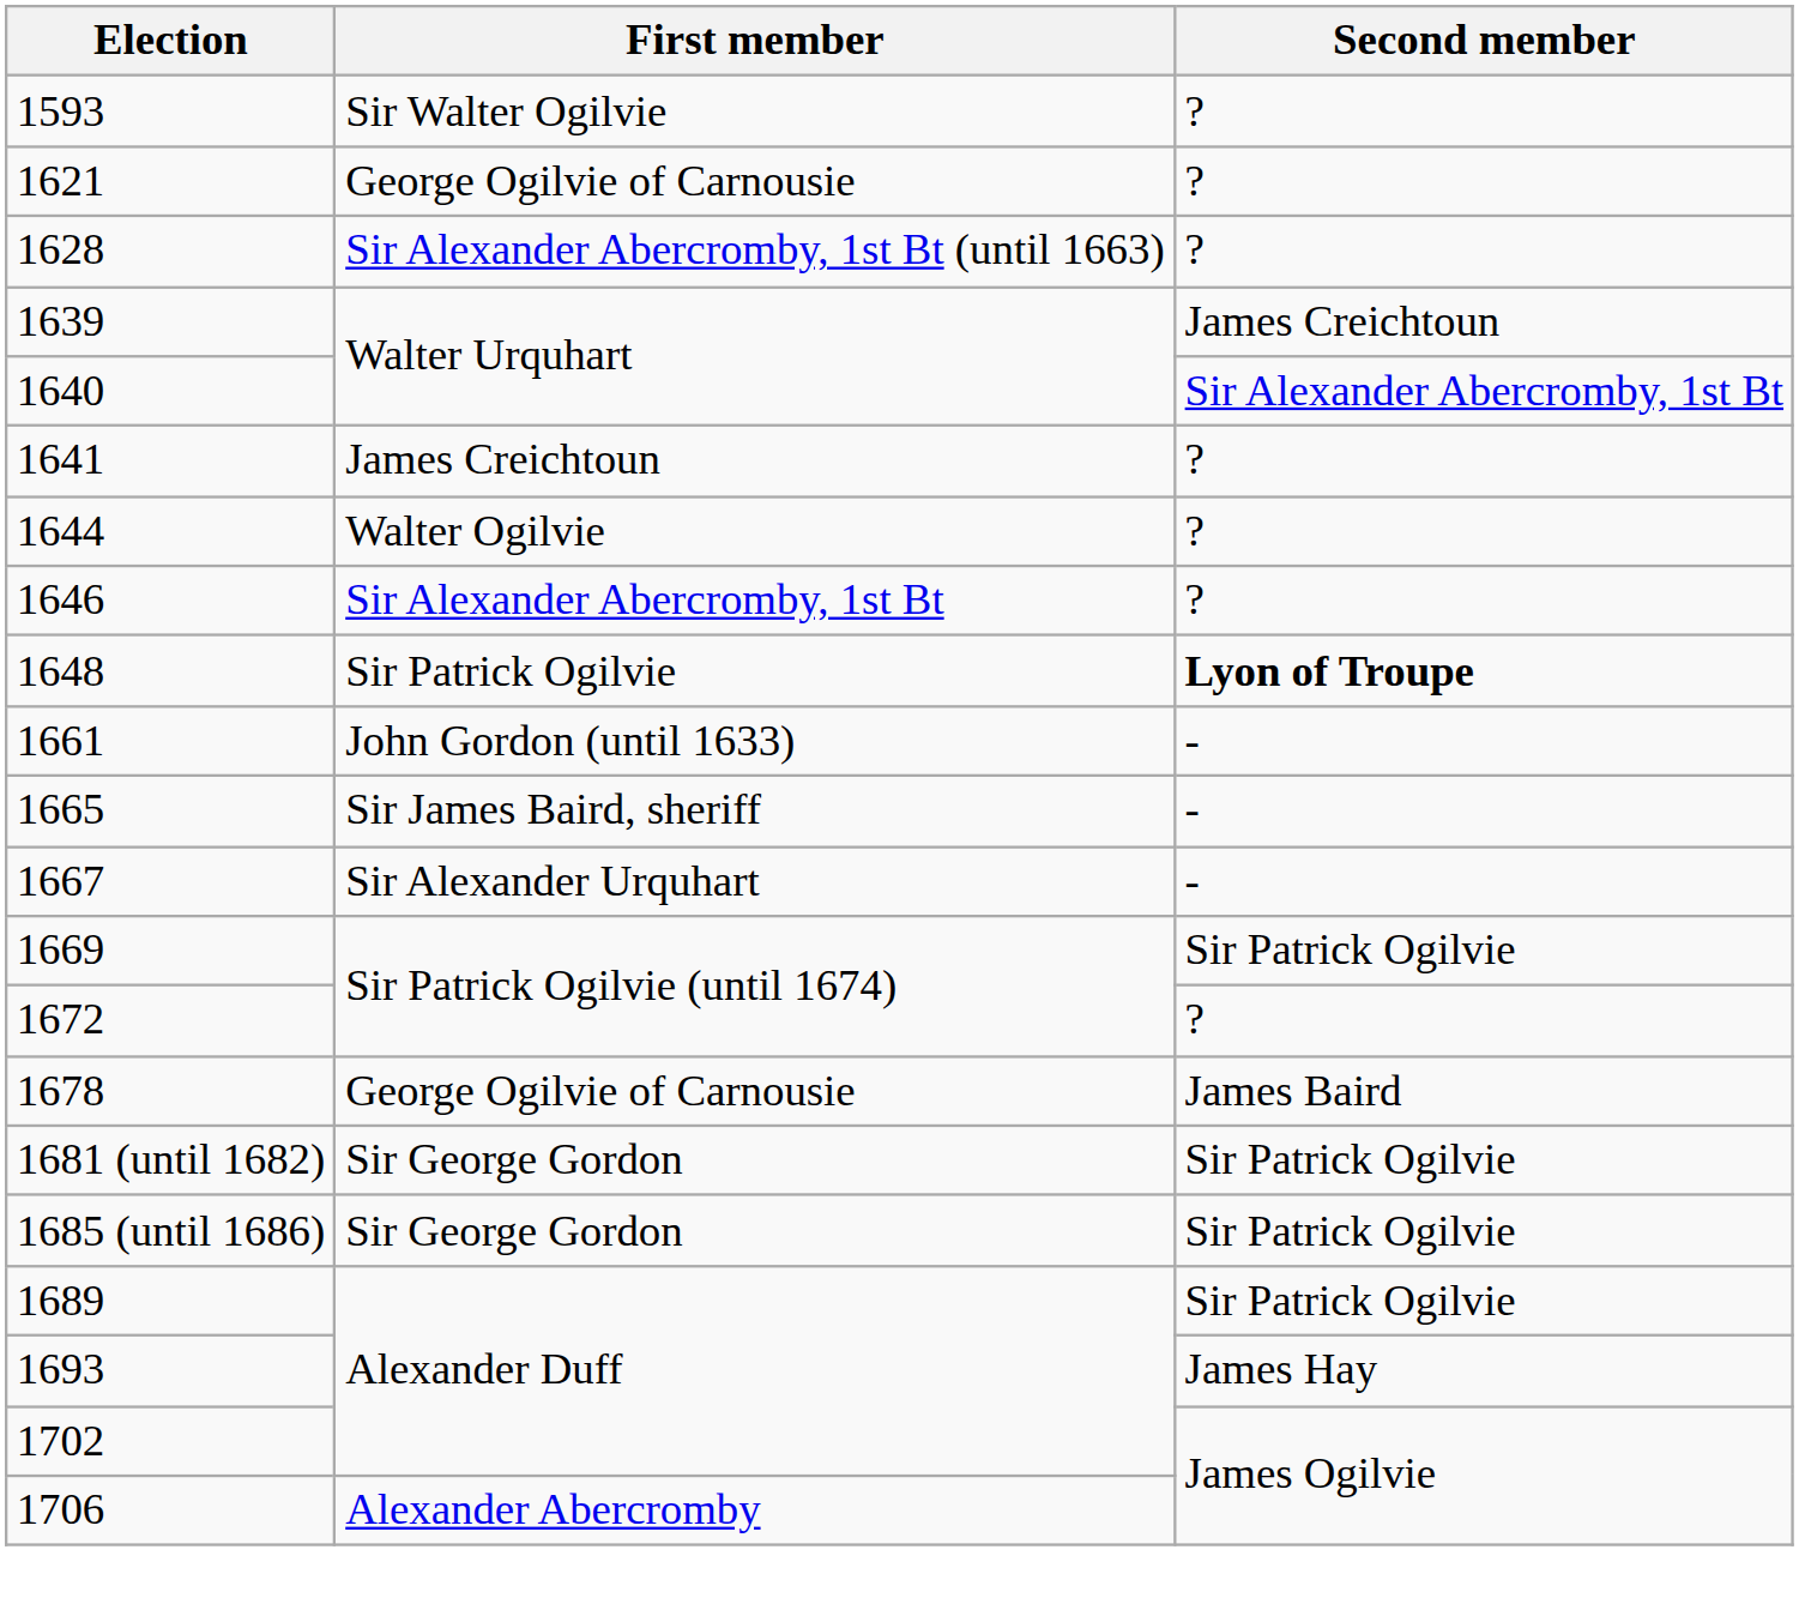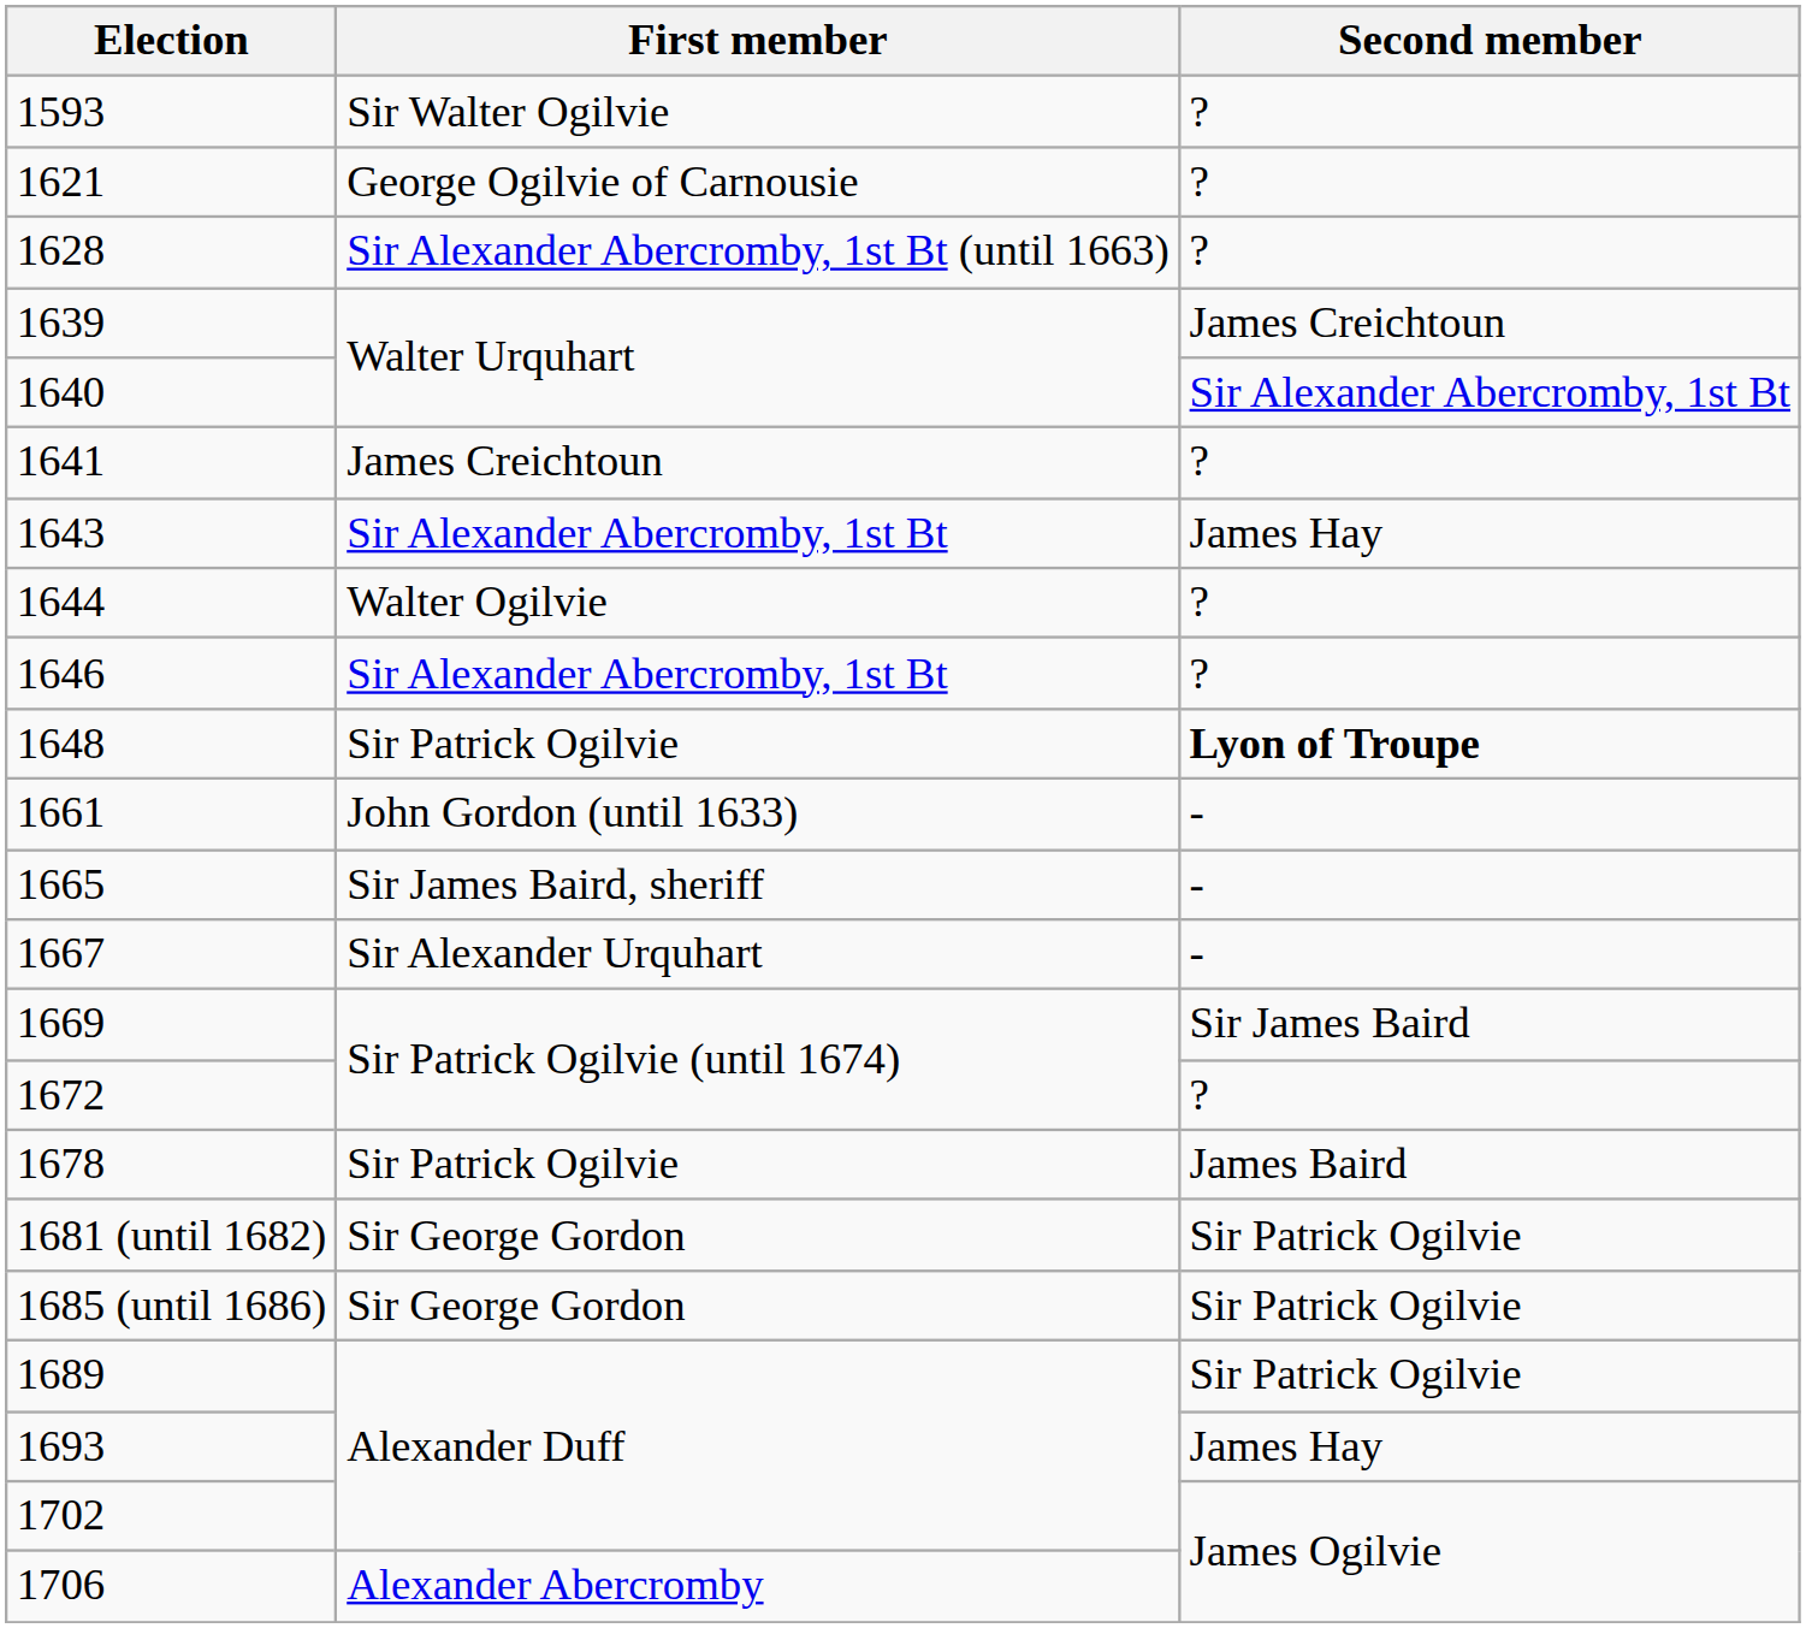+ row: 1643 | Sir Alexander Abercromby, 1st Bt | James Hay
1669 | Second member: Sir Patrick Ogilvie -> Sir James Baird
1678 | First member: George Ogilvie of Carnousie -> Sir Patrick Ogilvie
